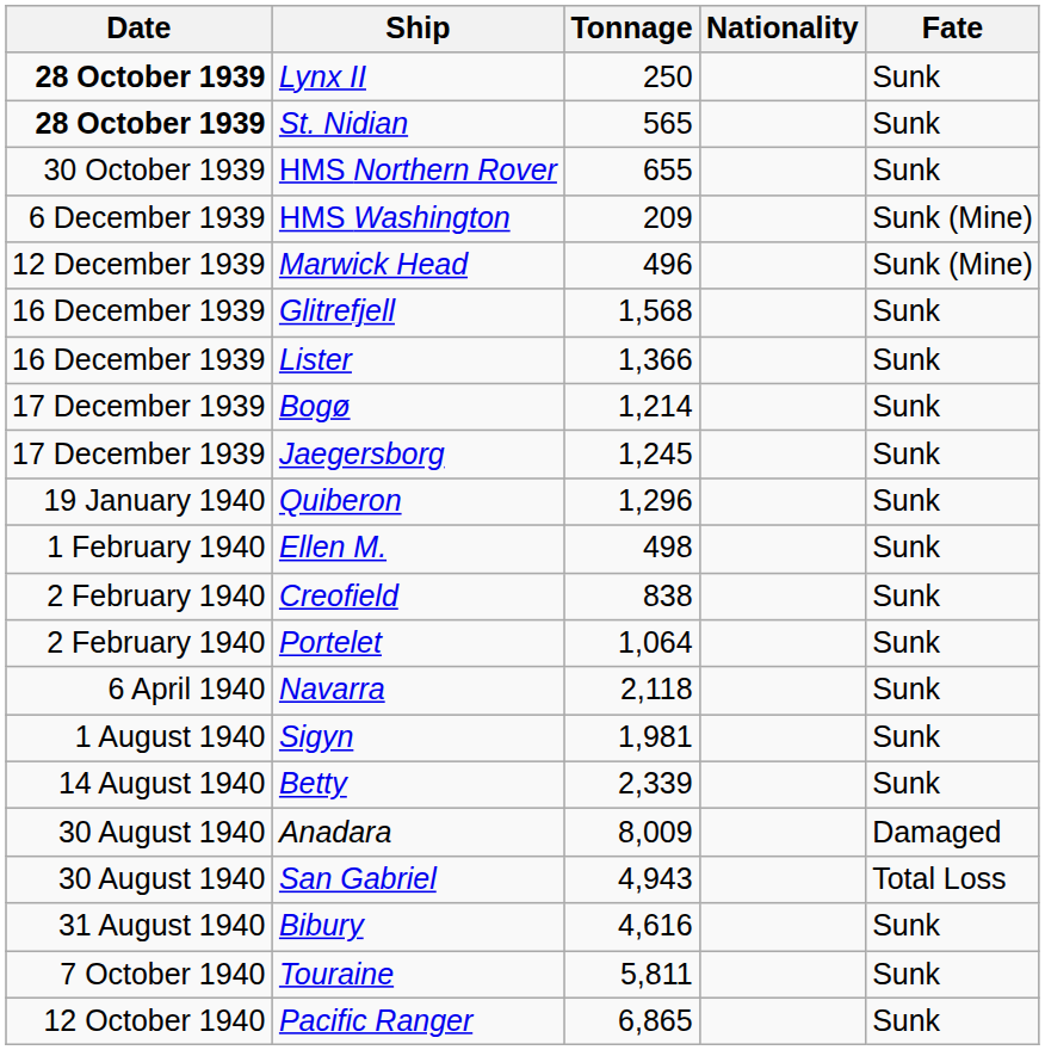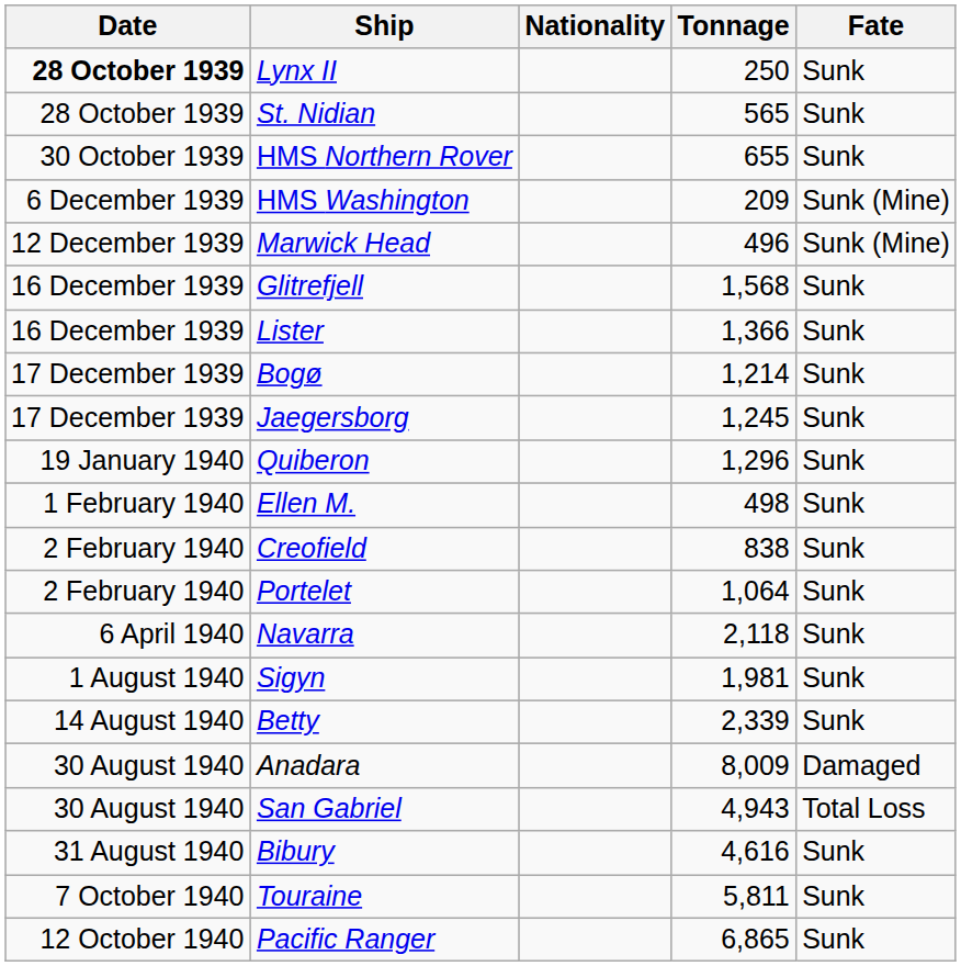columns swapped: Nationality <-> Tonnage
St. Nidian | Date: bold -> normal
